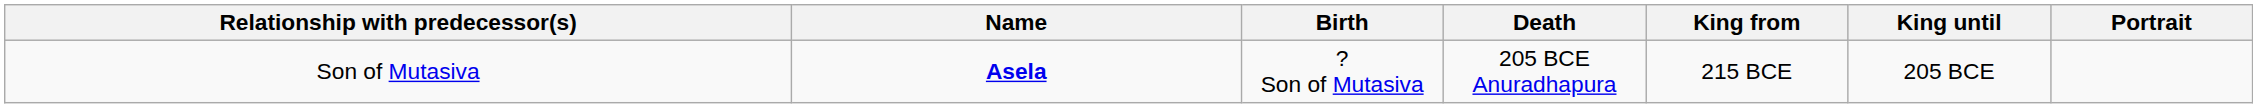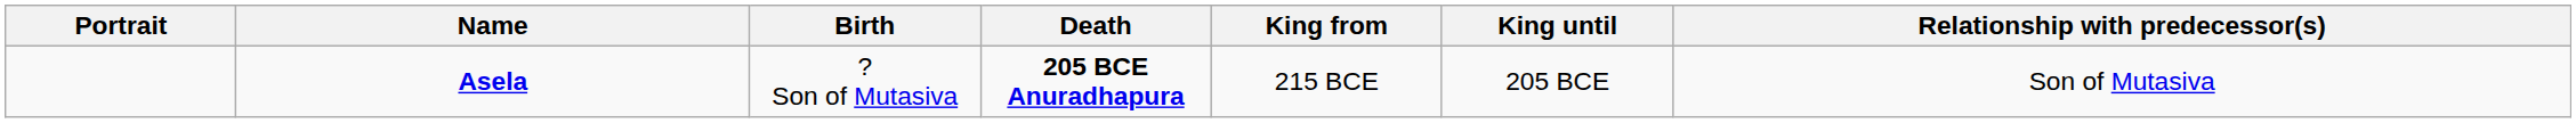columns swapped: Portrait <-> Relationship with predecessor(s)
Asela | Death: normal -> bold
